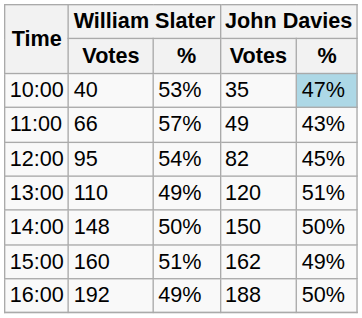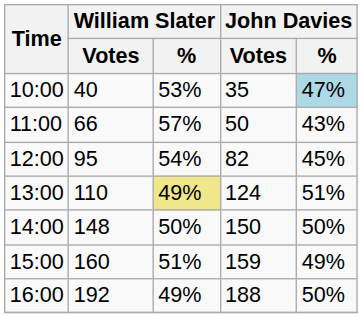11:00 | John Davies / Votes: 49 -> 50
13:00 | William Slater / %: no background -> khaki background
13:00 | John Davies / Votes: 120 -> 124
15:00 | John Davies / Votes: 162 -> 159
